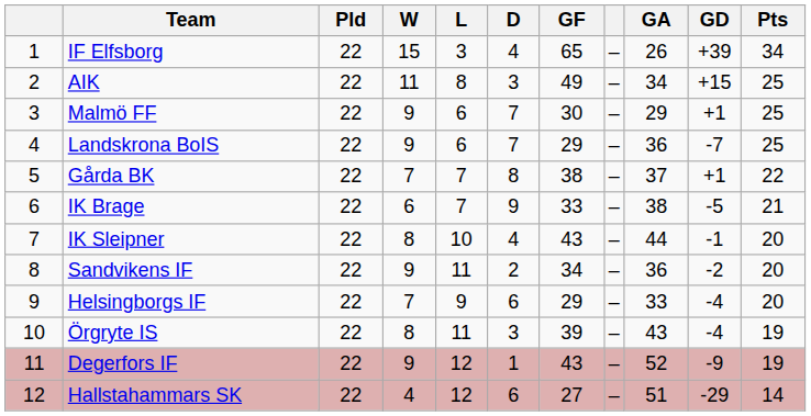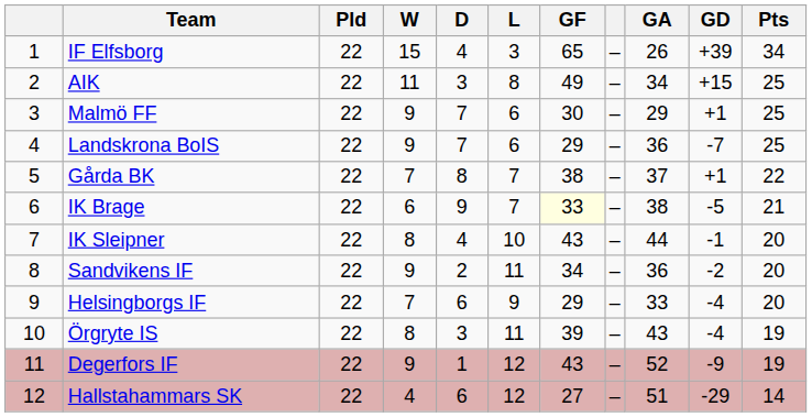columns swapped: D <-> L
IK Brage | GF: no background -> lightyellow background
